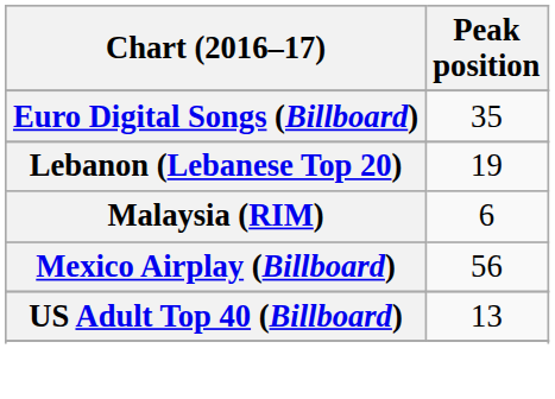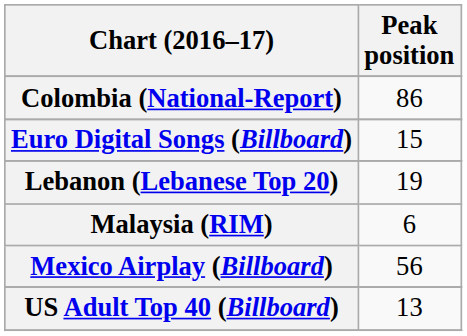+ row: Colombia (National-Report) | 86
Euro Digital Songs (Billboard) | Peak position: 35 -> 15
